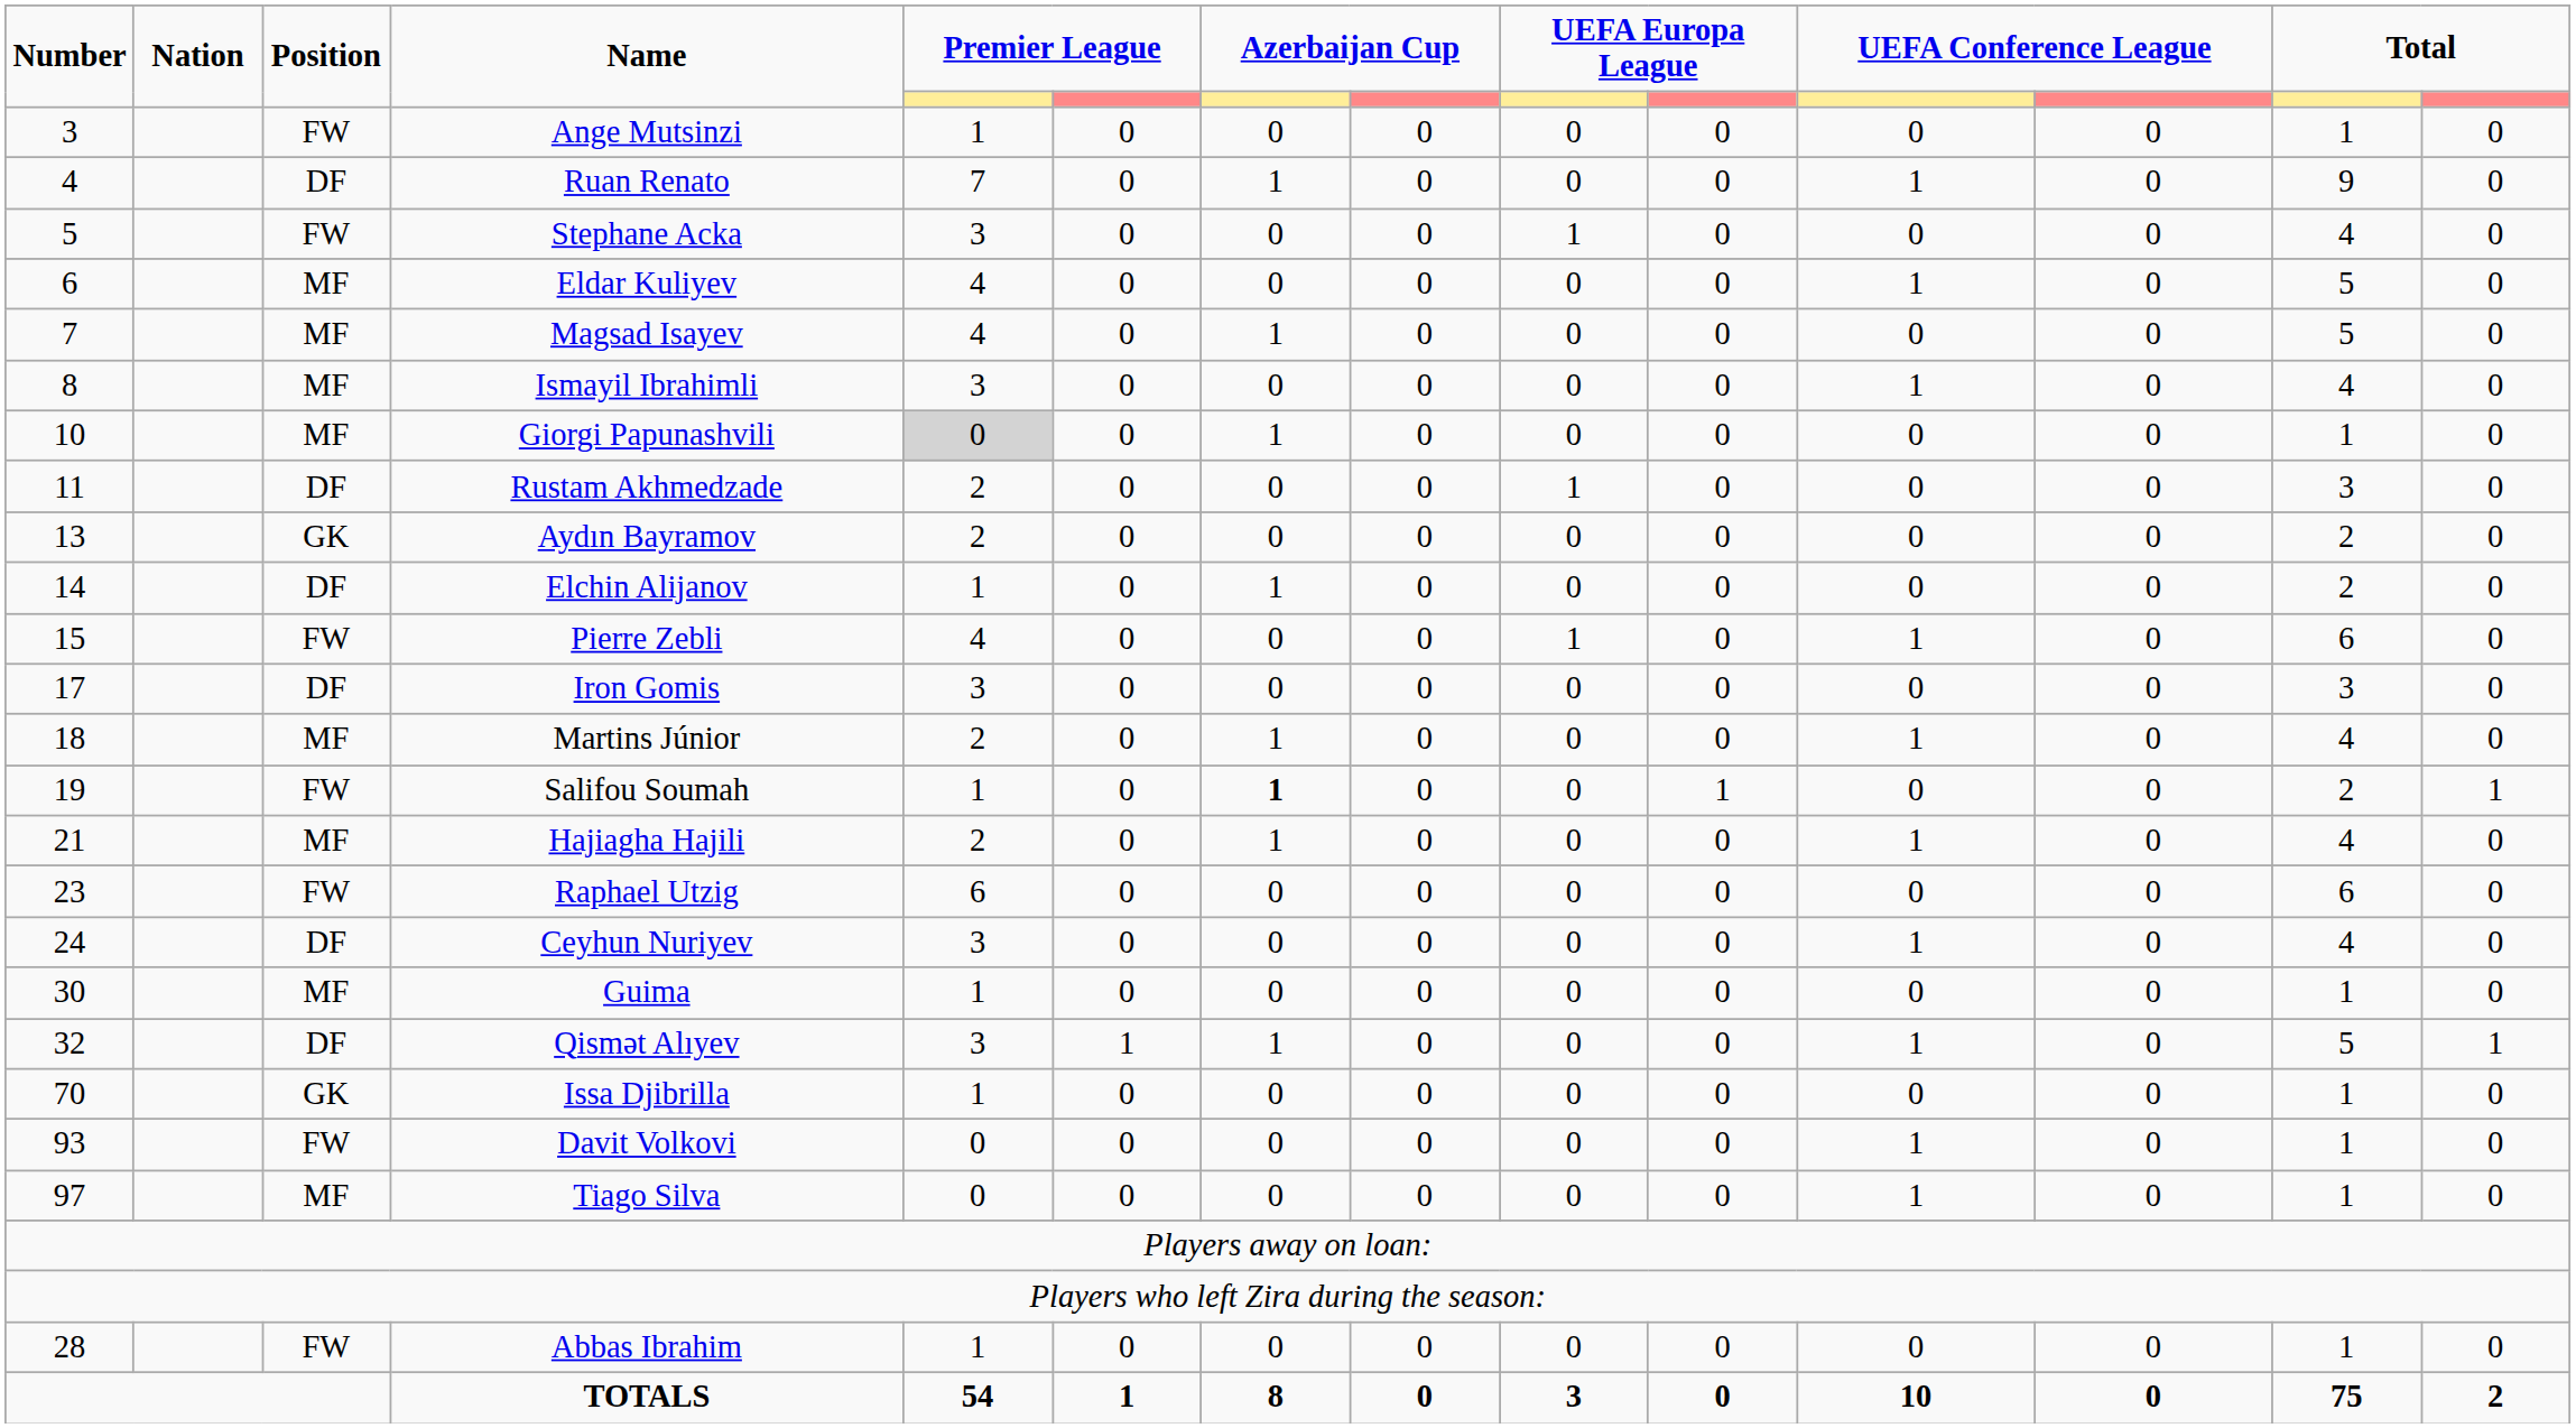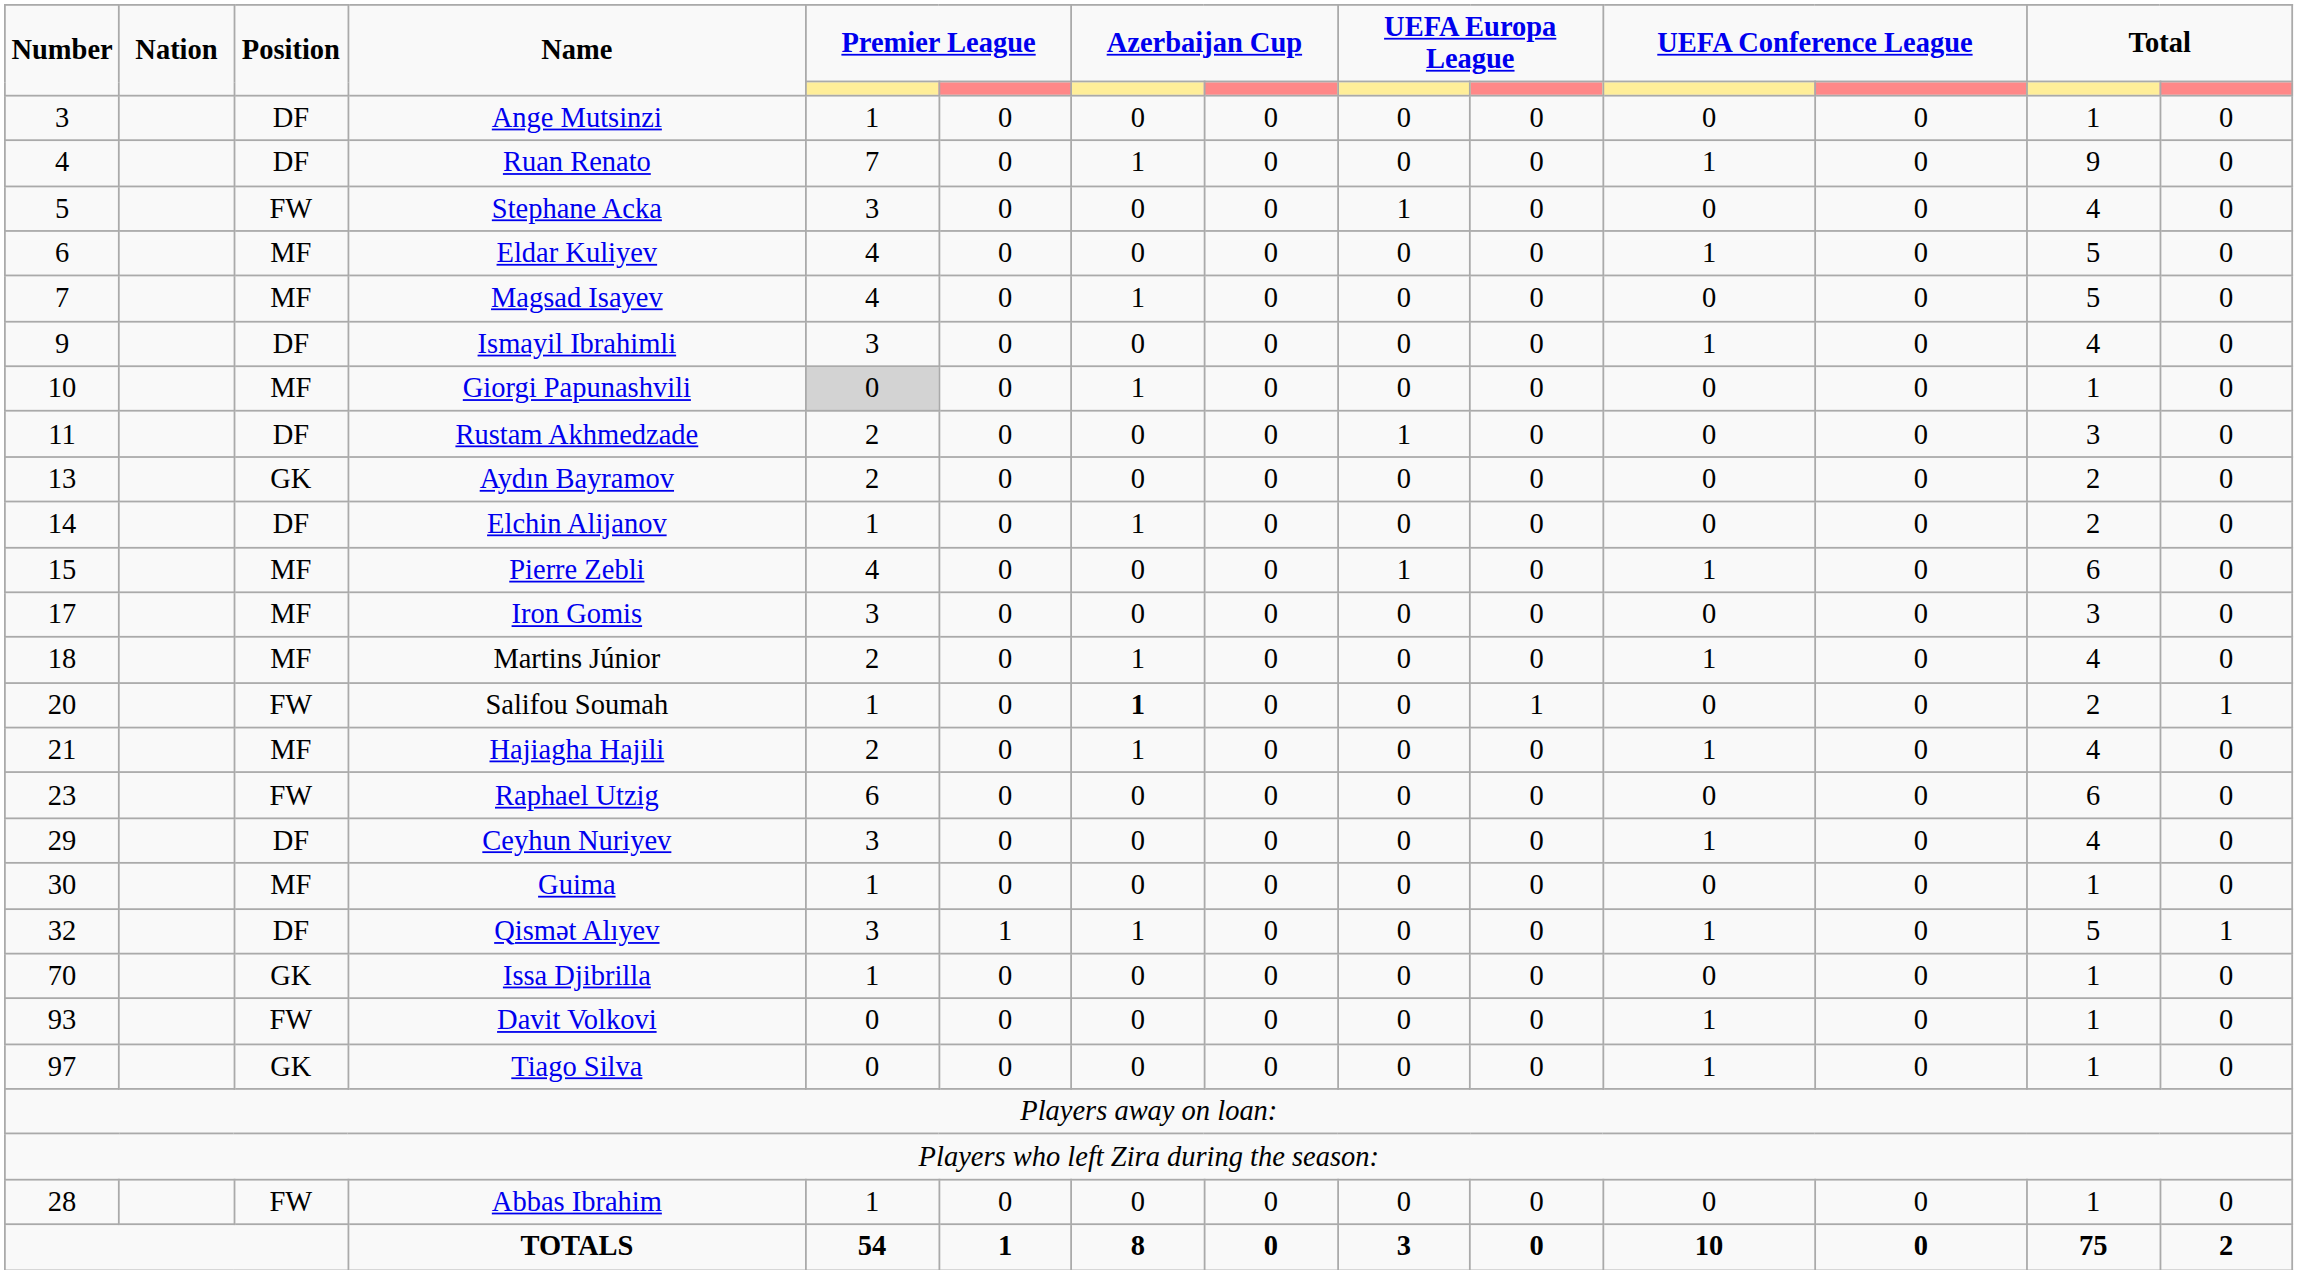Ange Mutsinzi | Position: FW -> DF
Ismayil Ibrahimli | Number: 8 -> 9
Ismayil Ibrahimli | Position: MF -> DF
Pierre Zebli | Position: FW -> MF
Iron Gomis | Position: DF -> MF
Salifou Soumah | Number: 19 -> 20
Ceyhun Nuriyev | Number: 24 -> 29
Tiago Silva | Position: MF -> GK
